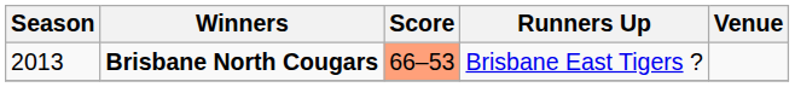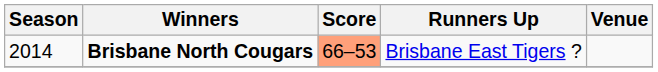Brisbane North Cougars | Season: 2013 -> 2014
